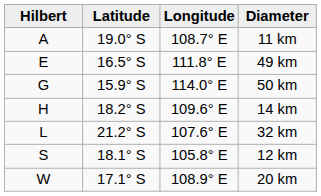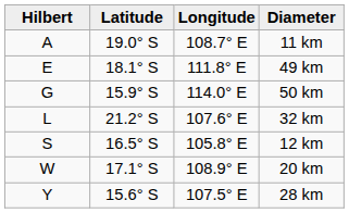49 km | Latitude: 16.5° S -> 18.1° S
- row: H | 18.2° S | 109.6° E | 14 km
12 km | Latitude: 18.1° S -> 16.5° S
+ row: Y | 15.6° S | 107.5° E | 28 km
